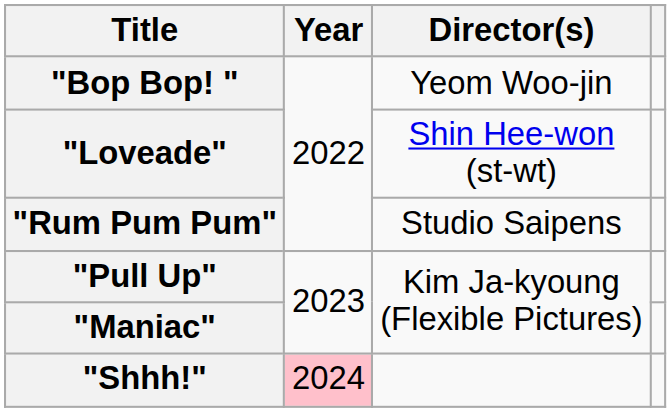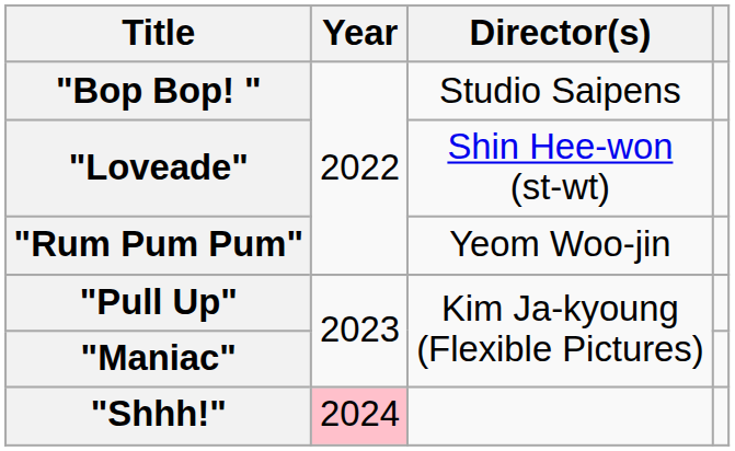"Bop Bop! " | Director(s): Yeom Woo-jin -> Studio Saipens
"Rum Pum Pum" | Director(s): Studio Saipens -> Yeom Woo-jin
